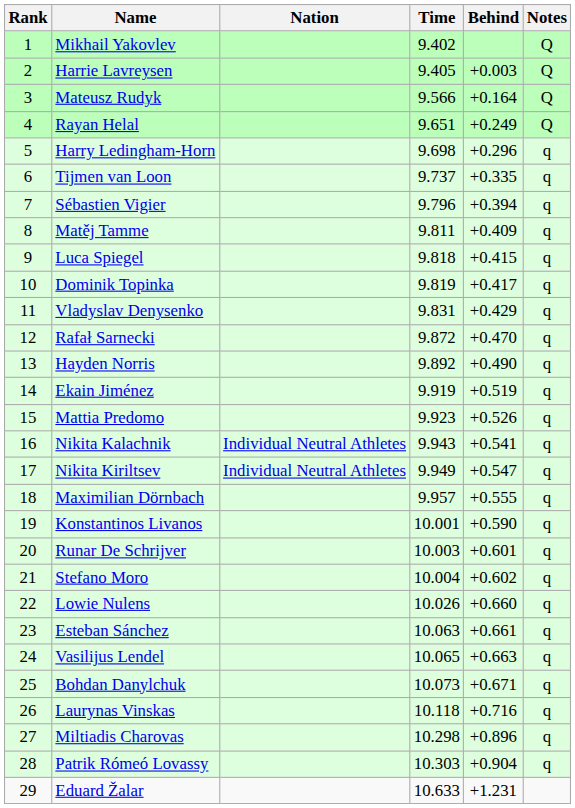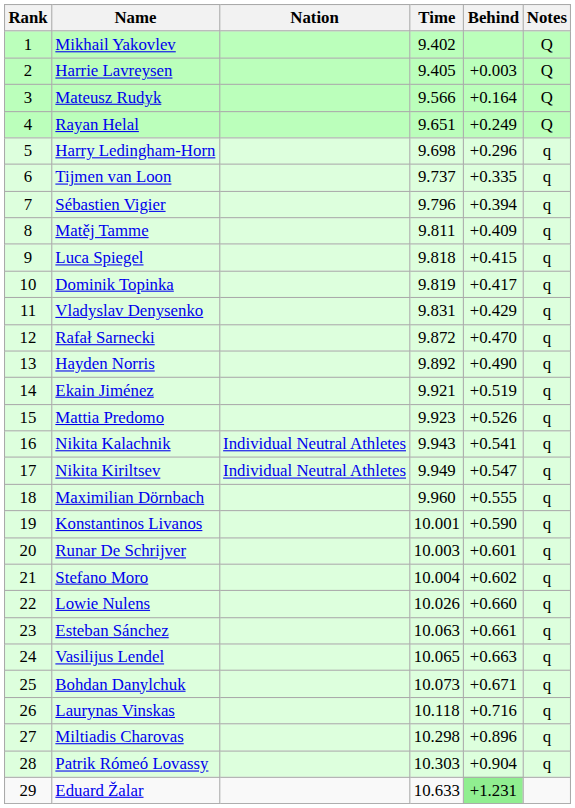Ekain Jiménez | Time: 9.919 -> 9.921
Maximilian Dörnbach | Time: 9.957 -> 9.960
Eduard Žalar | Behind: no background -> lightgreen background
